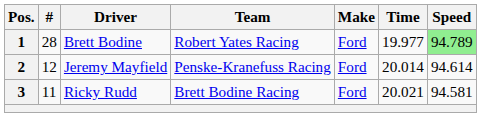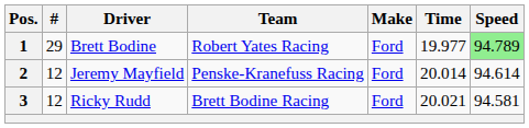1 | #: 28 -> 29
3 | #: 11 -> 12
